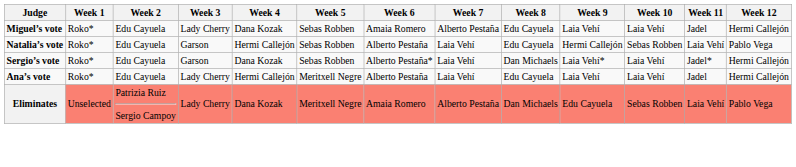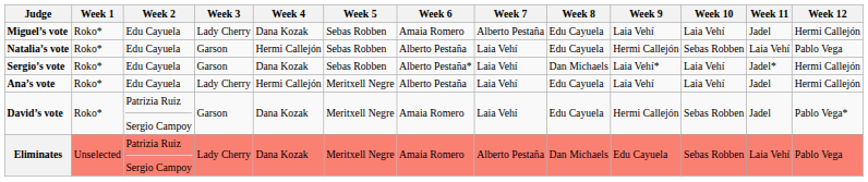+ row: David’s vote | Roko* | Patrizia Ruiz Sergio Campoy | Garson | Dana Kozak | Meritxell Negre | Amaia Romero | Laia Vehí | Edu Cayuela | Hermi Callejón | Sebas Robben | Jadel | Pablo Vega*
